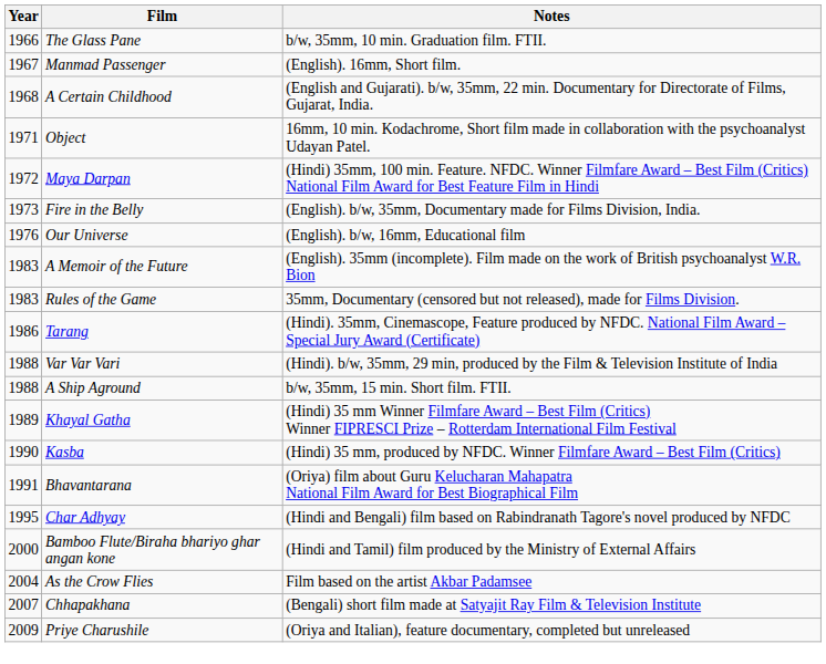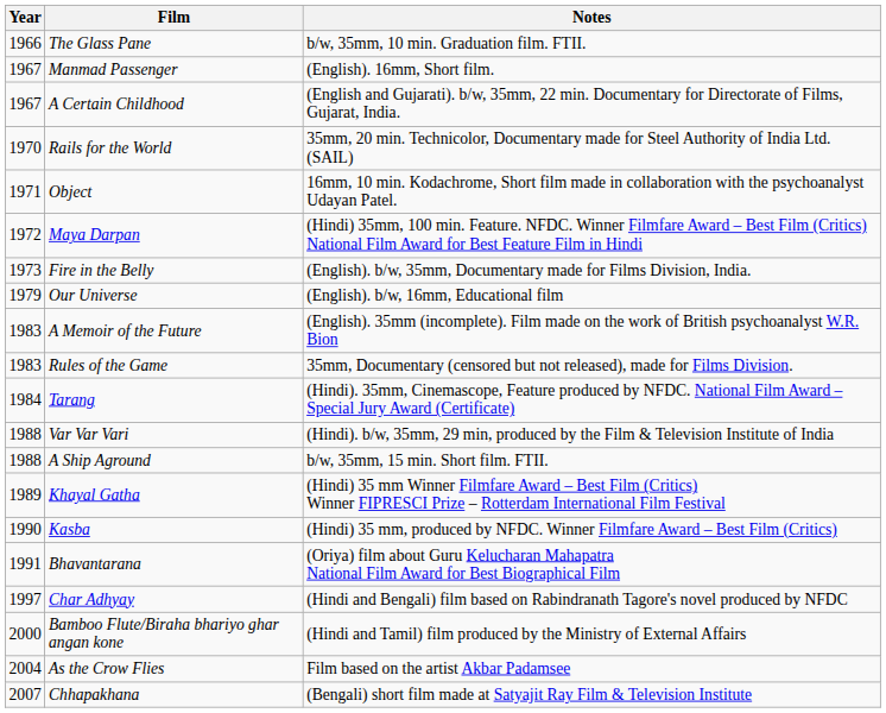A Certain Childhood | Year: 1968 -> 1967
+ row: 1970 | Rails for the World | 35mm, 20 min. Technicolor, Documentary made for Steel Authority of India Ltd. (SAIL)
Our Universe | Year: 1976 -> 1979
Tarang | Year: 1986 -> 1984
Char Adhyay | Year: 1995 -> 1997
- row: 2009 | Priye Charushile | (Oriya and Italian), feature documentary, completed but unreleased
